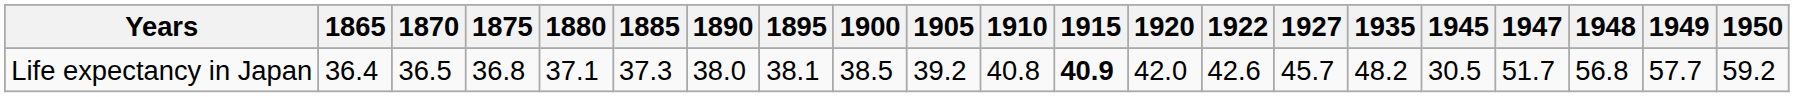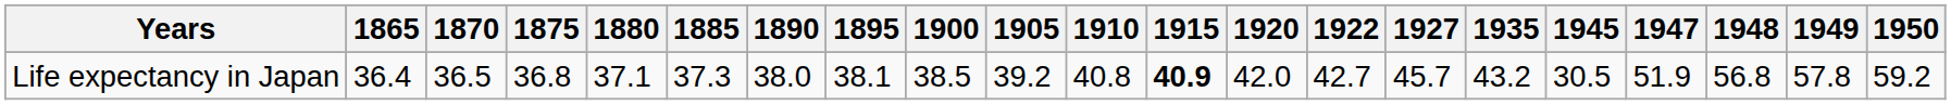Life expectancy in Japan | 1922: 42.6 -> 42.7
Life expectancy in Japan | 1935: 48.2 -> 43.2
Life expectancy in Japan | 1947: 51.7 -> 51.9
Life expectancy in Japan | 1949: 57.7 -> 57.8
